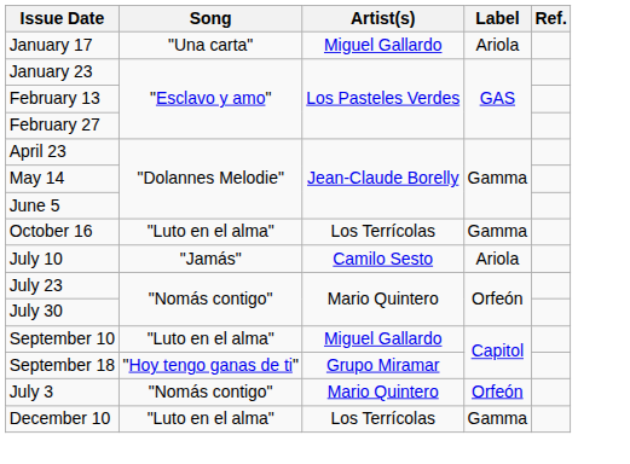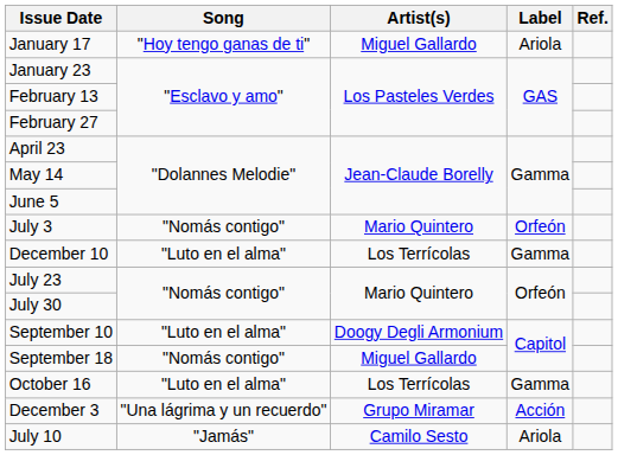January 17 | Song: "Una carta" -> "Hoy tengo ganas de ti"
rows swapped: July 3 <-> October 16
rows swapped: July 10 <-> December 10
September 10 | Artist(s): Miguel Gallardo -> Doogy Degli Armonium
September 18 | Song: "Hoy tengo ganas de ti" -> "Nomás contigo"
September 18 | Artist(s): Grupo Miramar -> Miguel Gallardo
+ row: December 3 | "Una lágrima y un recuerdo" | Grupo Miramar | Acción
